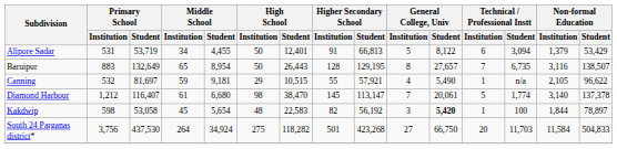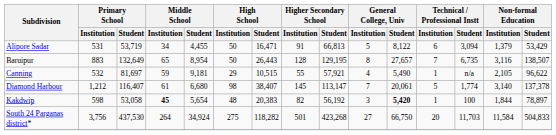Alipore Sadar | High School / Student: 12,401 -> 16,471
Diamond Harbour | High School / Student: 38,470 -> 38,407
Kakdwip | Middle School / Institution: normal -> bold
Kakdwip | High School / Student: 22,583 -> 20,383
